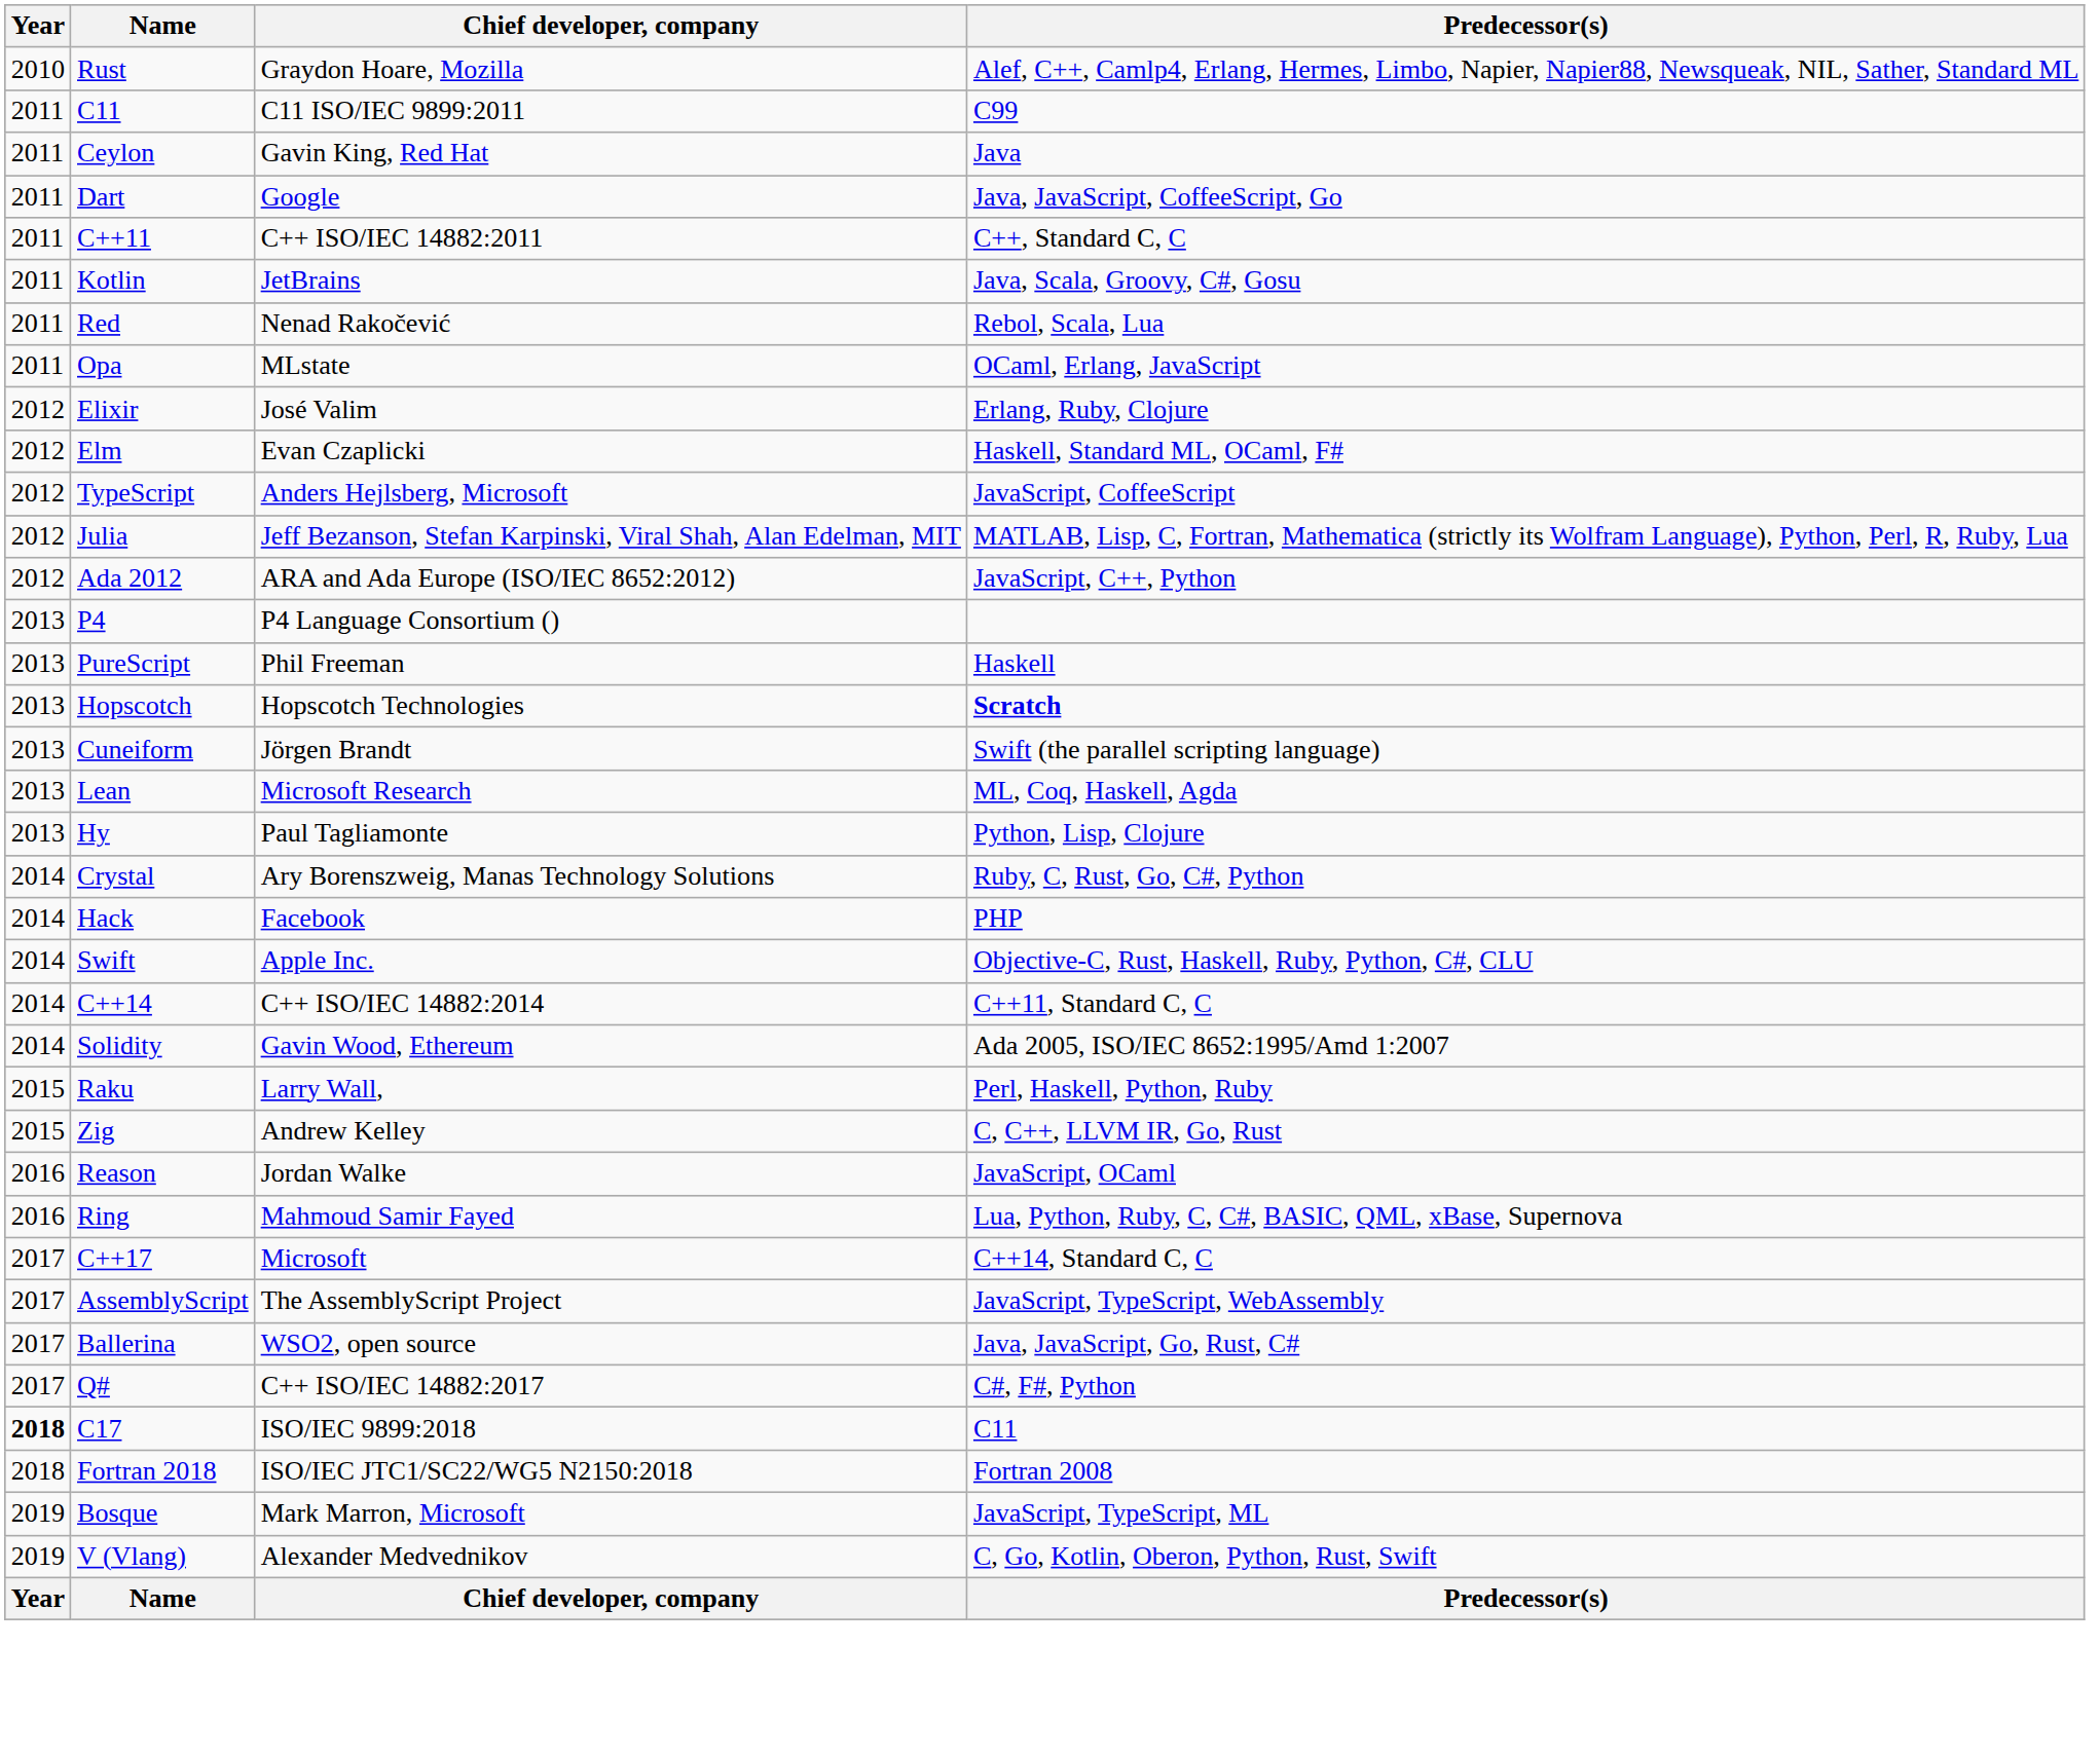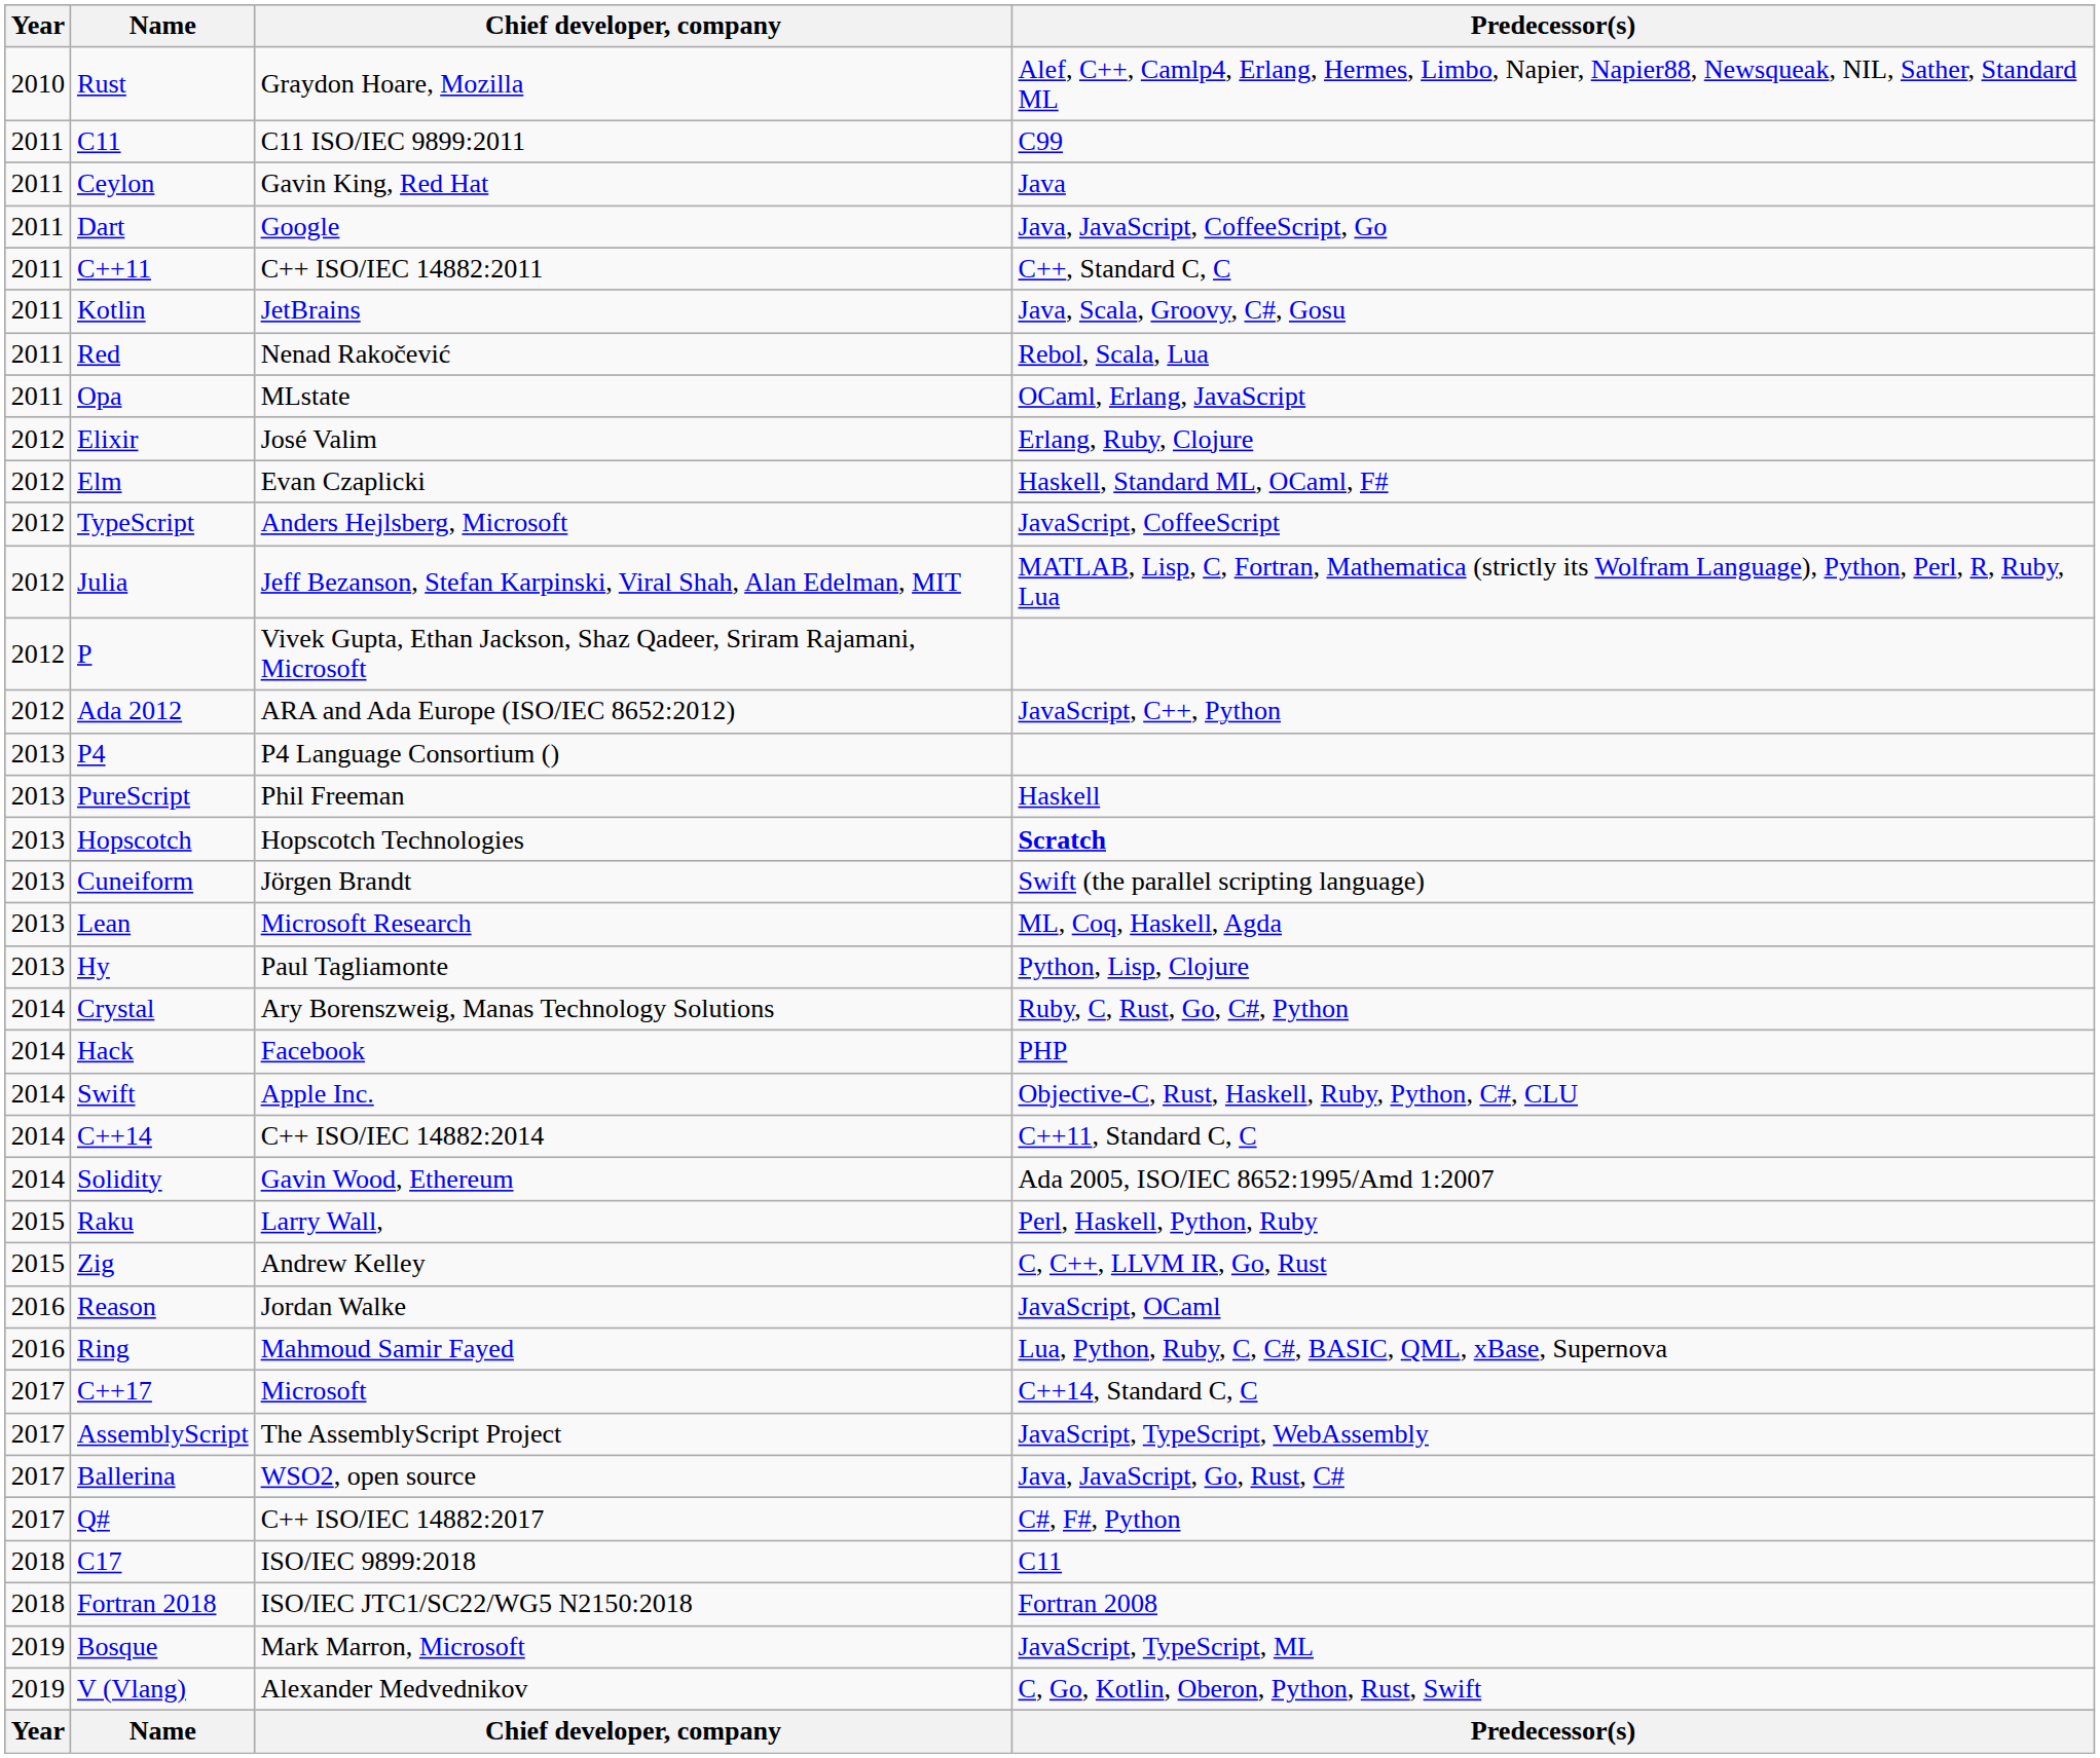+ row: 2012 | P | Vivek Gupta, Ethan Jackson, Shaz Qadeer, Sriram Rajamani, Microsoft
C17 | Year: bold -> normal
